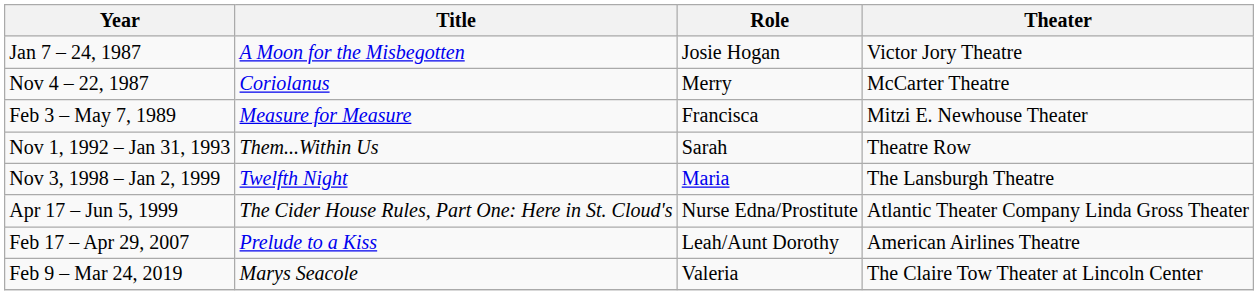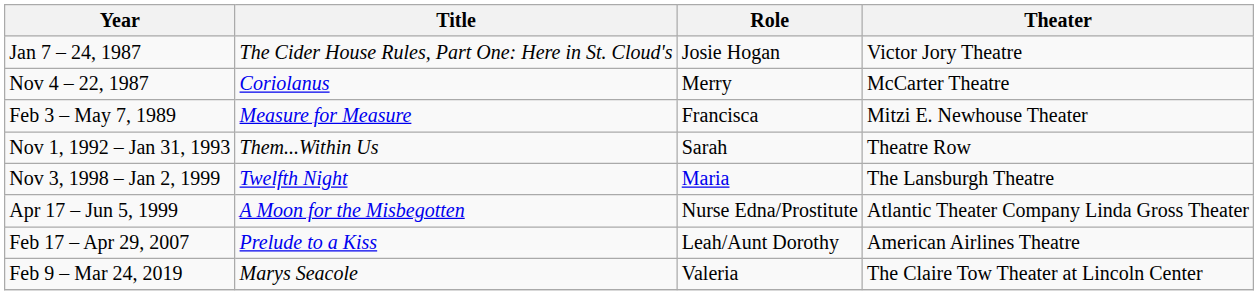Jan 7 – 24, 1987 | Title: A Moon for the Misbegotten -> The Cider House Rules, Part One: Here in St. Cloud's
Apr 17 – Jun 5, 1999 | Title: The Cider House Rules, Part One: Here in St. Cloud's -> A Moon for the Misbegotten
